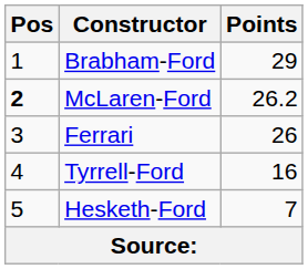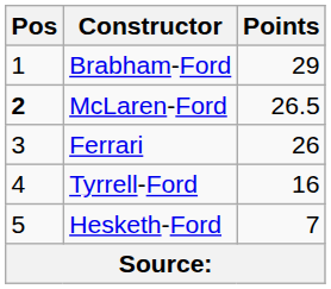McLaren-Ford | Points: 26.2 -> 26.5
